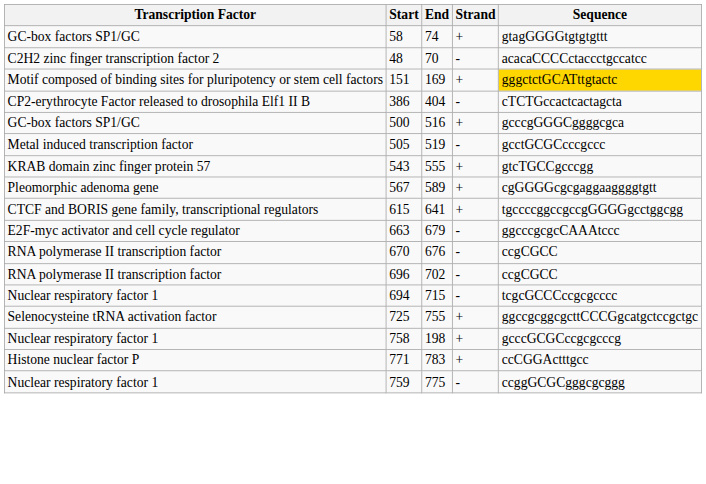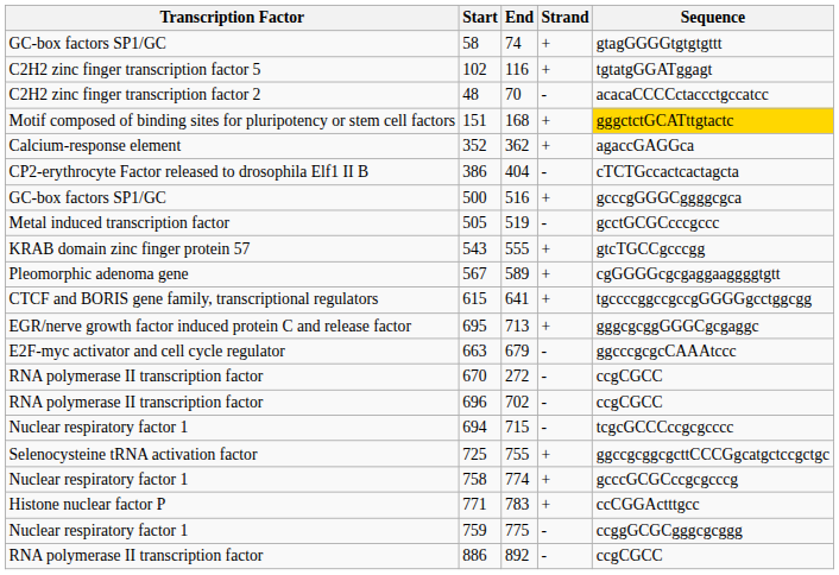+ row: C2H2 zinc finger transcription factor 5 | 102 | 116 | + | tgtatgGGATggagt
151 | End: 169 -> 168
+ row: Calcium-response element | 352 | 362 | + | agaccGAGGca
+ row: EGR/nerve growth factor induced protein C and release factor | 695 | 713 | + | gggcgcggGGGCgcgaggc
670 | End: 676 -> 272
758 | End: 198 -> 774
+ row: RNA polymerase II transcription factor | 886 | 892 | - | ccgCGCC
